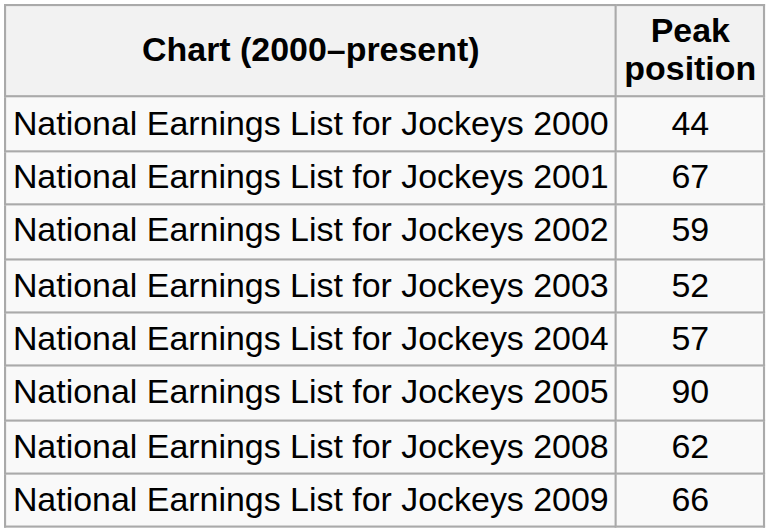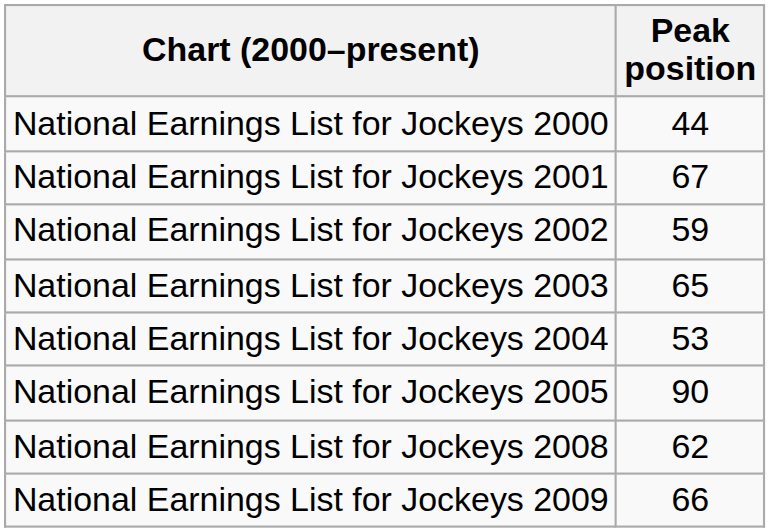National Earnings List for Jockeys 2003 | Peak position: 52 -> 65
National Earnings List for Jockeys 2004 | Peak position: 57 -> 53
